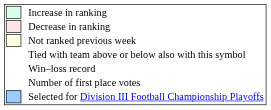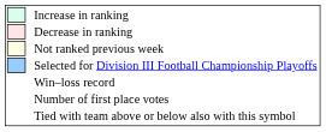rows swapped: Selected for Division III Football Championship Playoffs <-> Tied with team above or below also with this symbol
